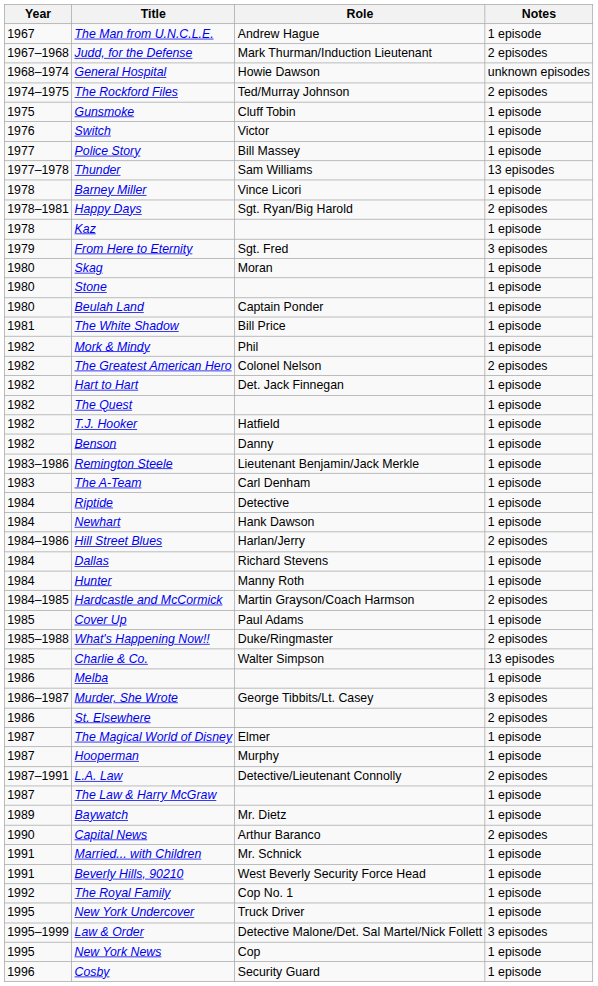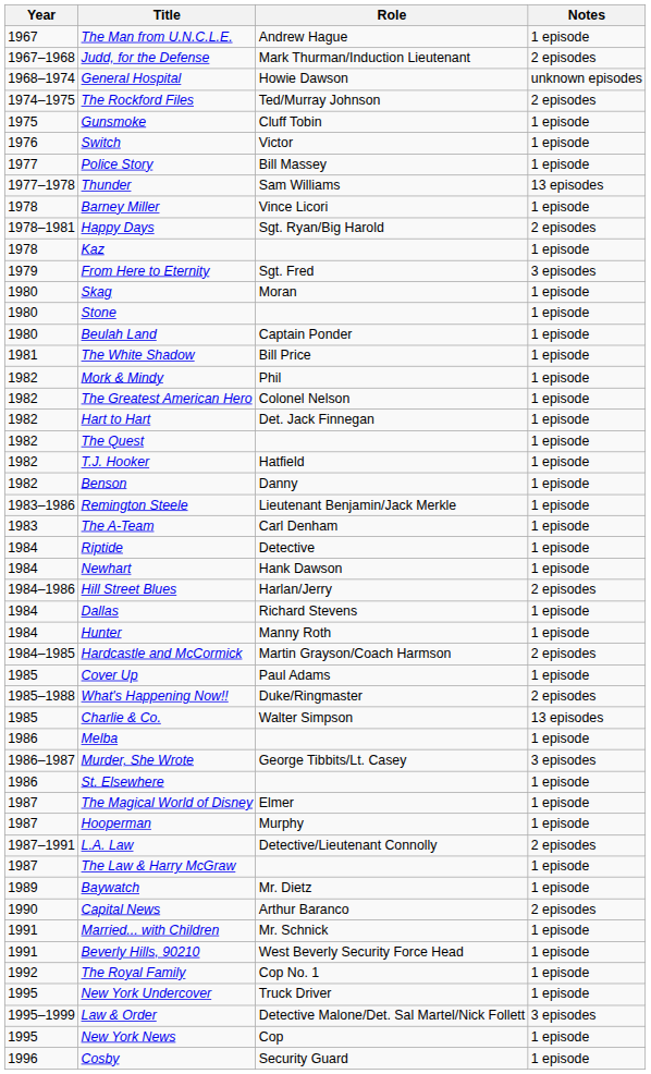The Greatest American Hero | Notes: 2 episodes -> 1 episode
St. Elsewhere | Notes: 2 episodes -> 1 episode
